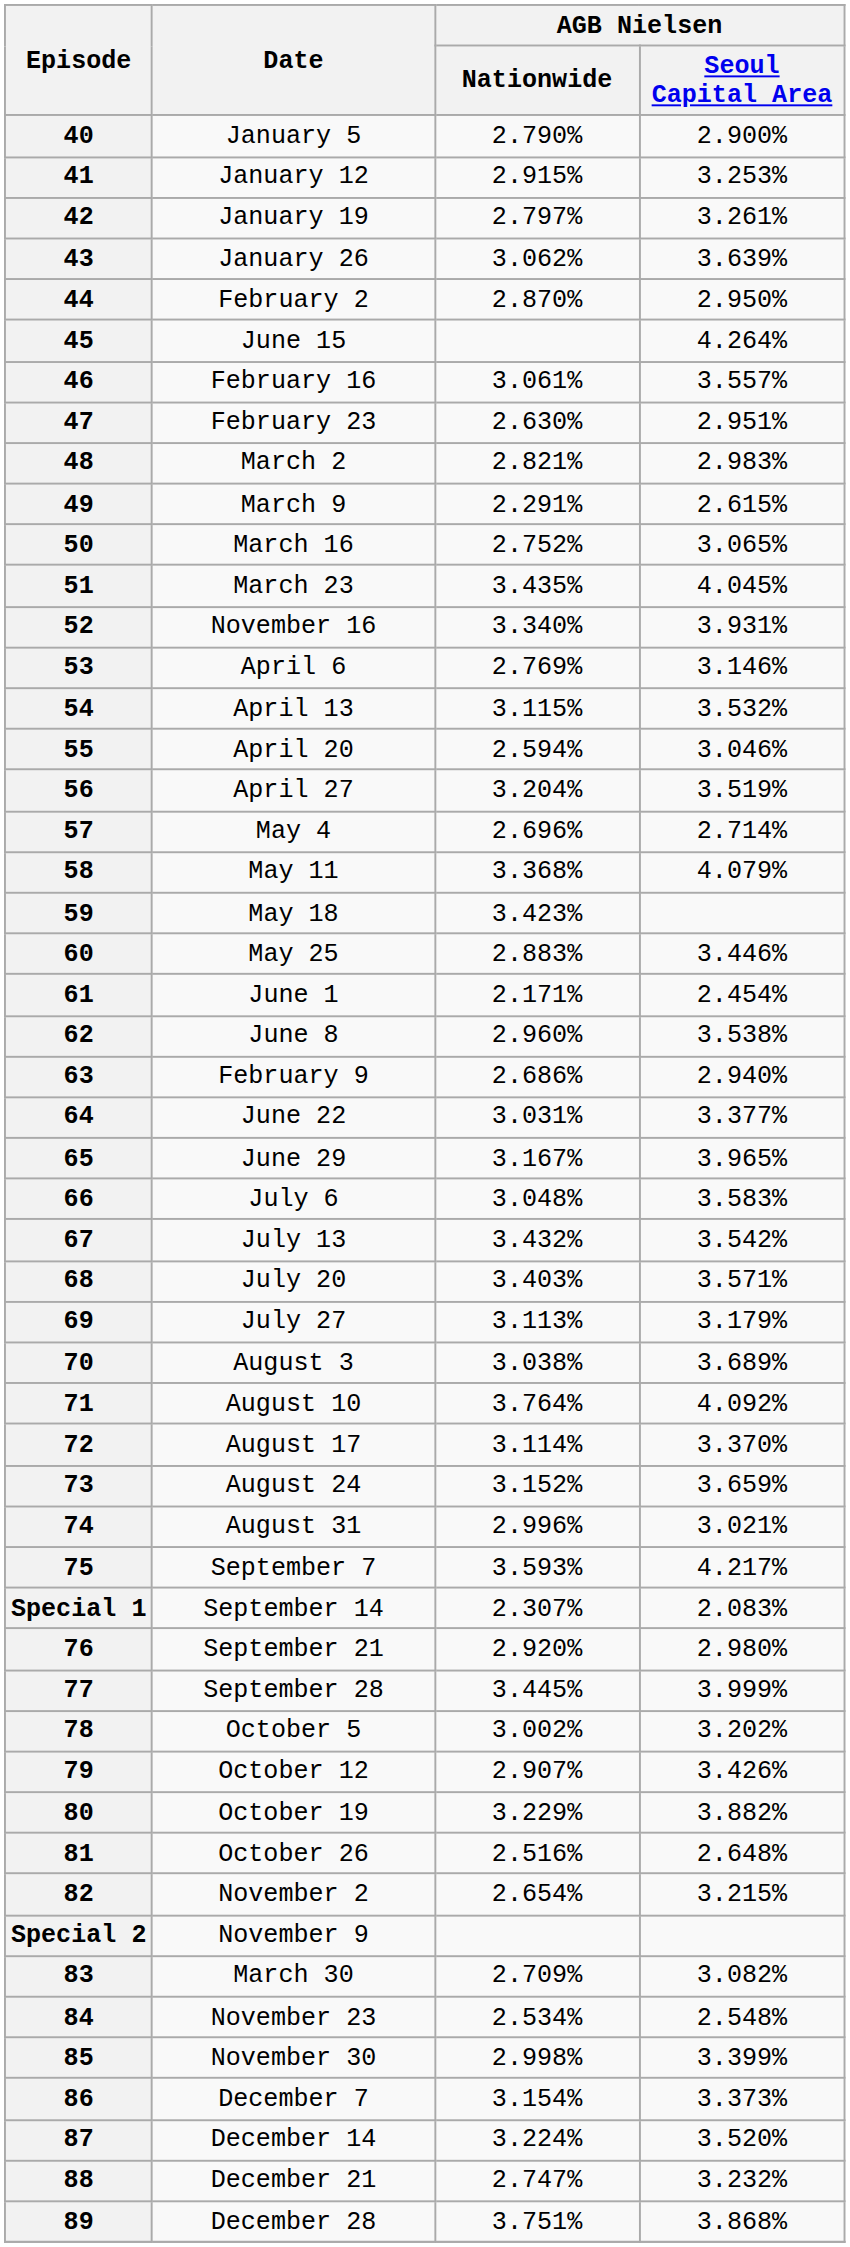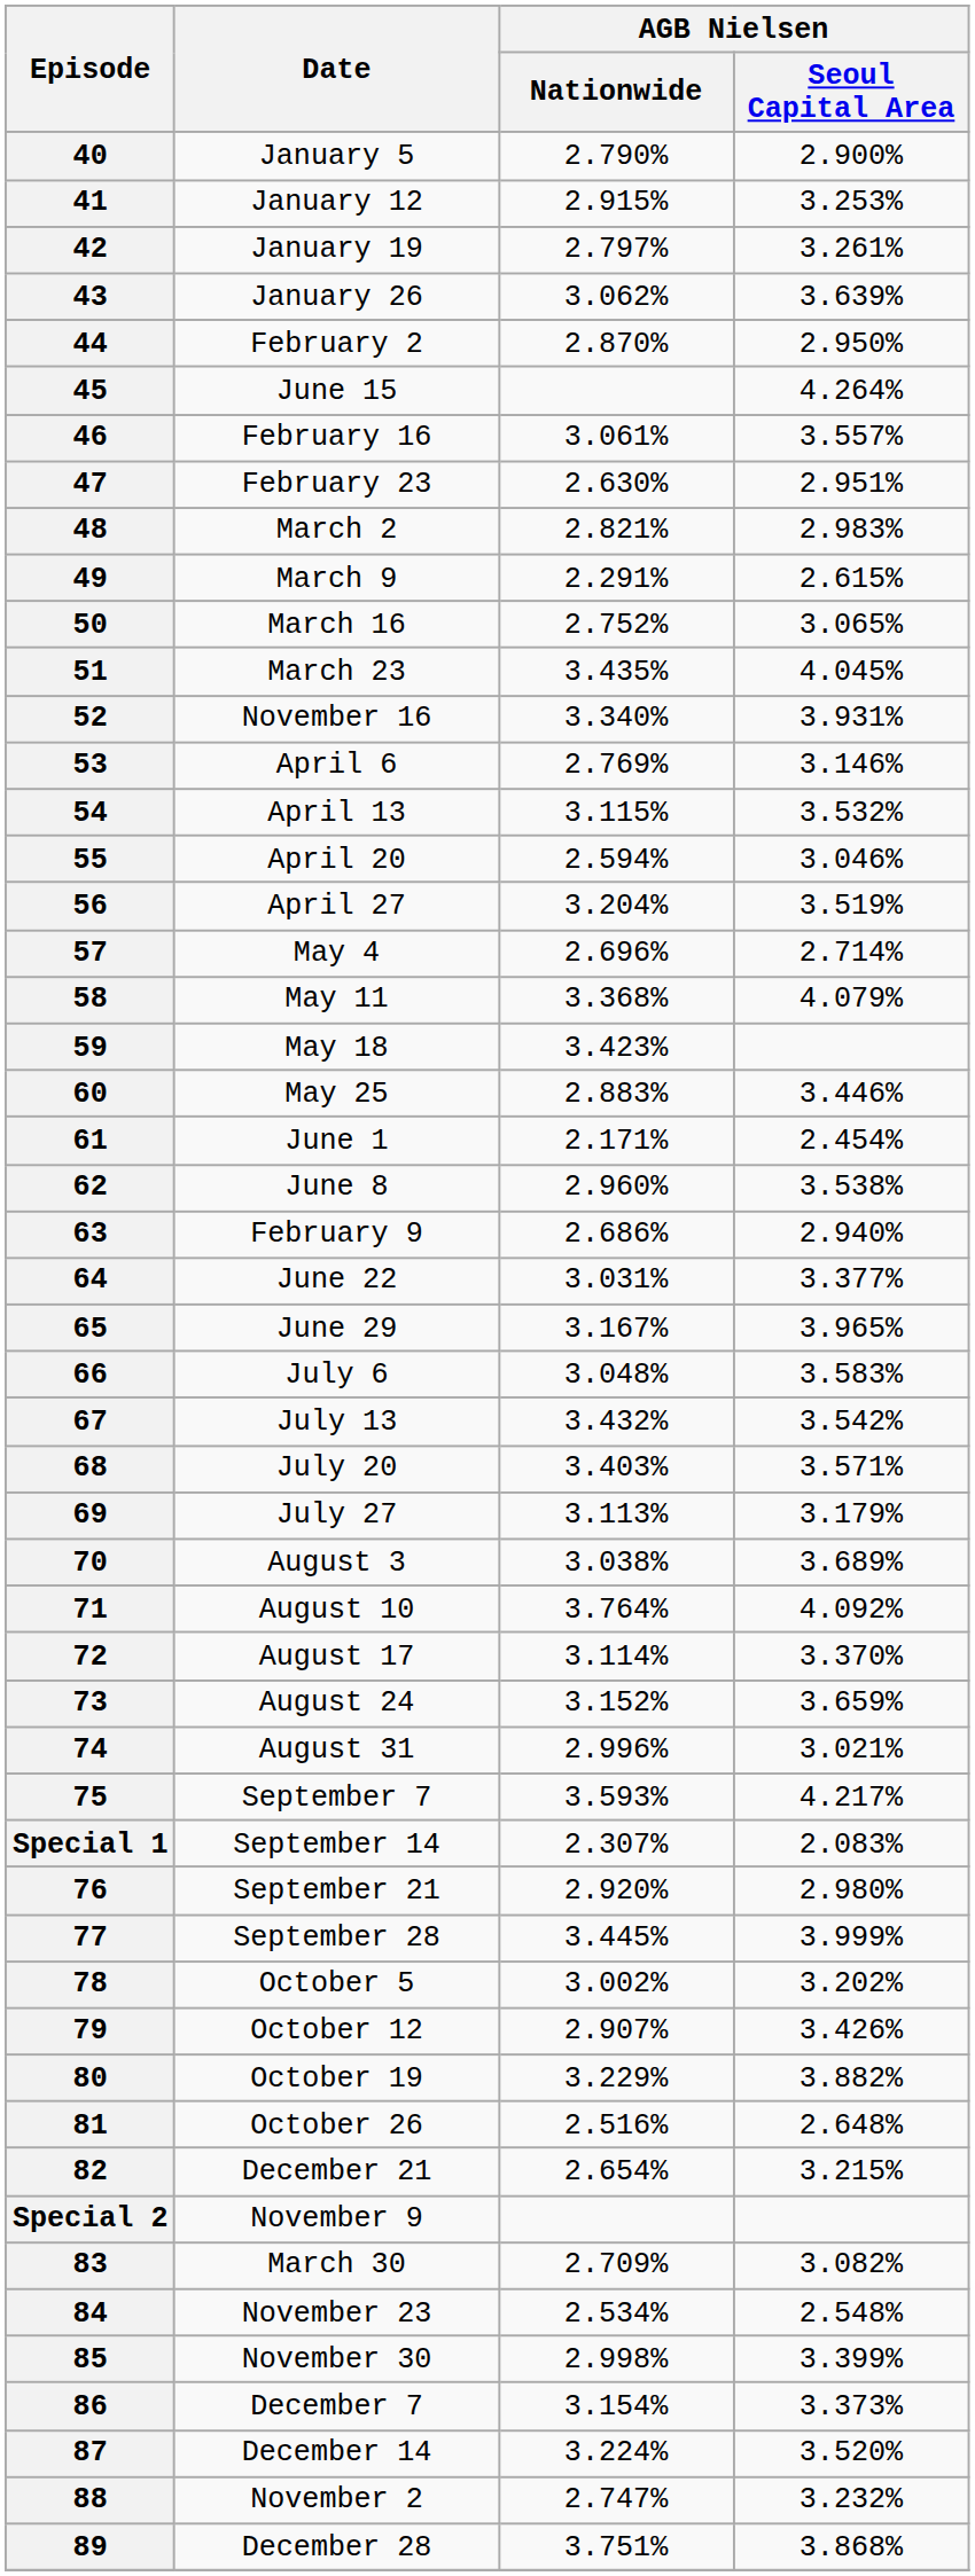82 | Date: November 2 -> December 21
88 | Date: December 21 -> November 2
